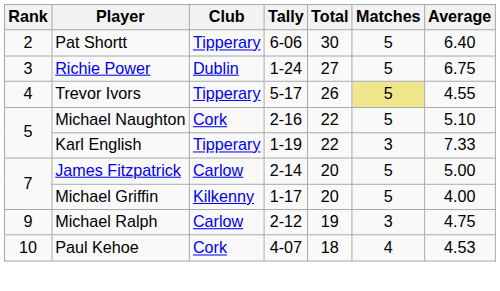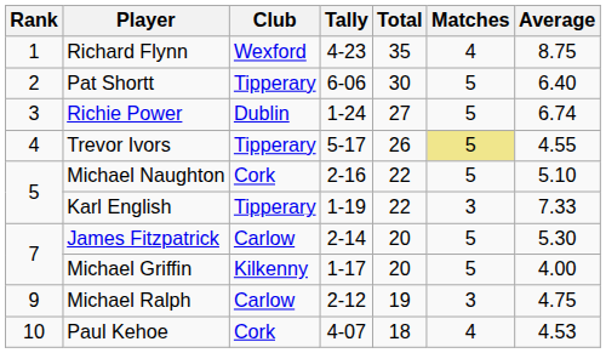+ row: 1 | Richard Flynn | Wexford | 4-23 | 35 | 4 | 8.75
Richie Power | Average: 6.75 -> 6.74
James Fitzpatrick | Average: 5.00 -> 5.30
